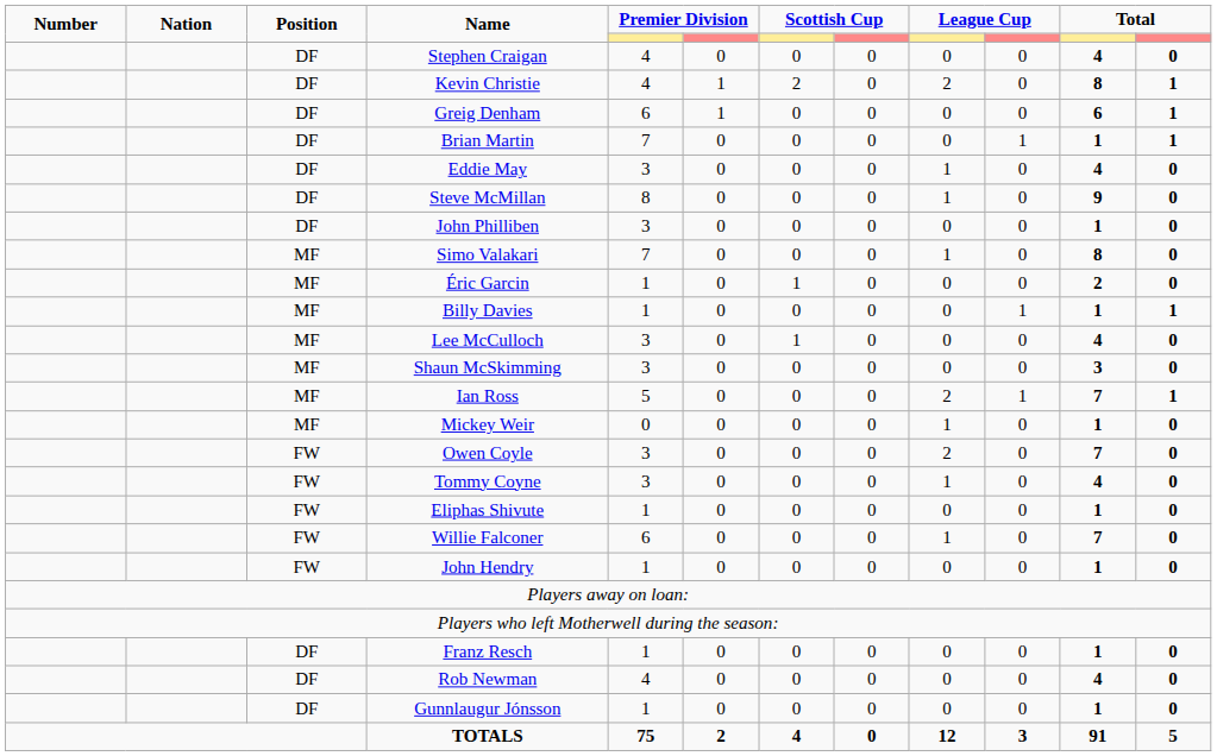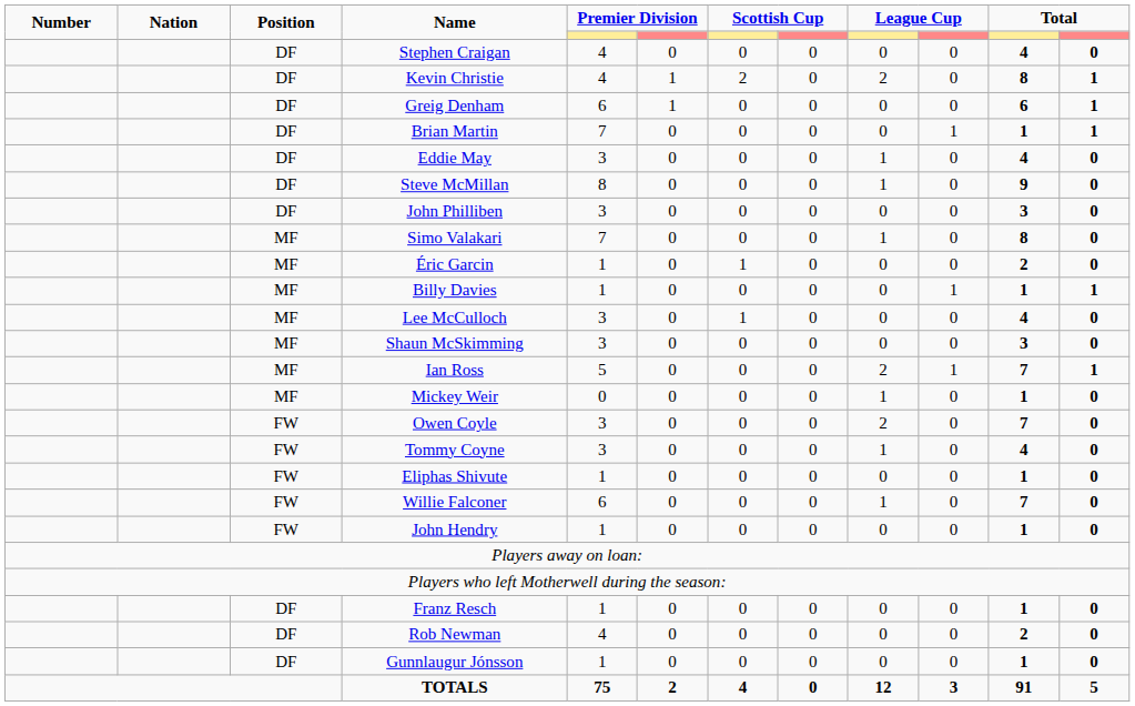John Philliben | column 11: 1 -> 3
Rob Newman | column 11: 4 -> 2
